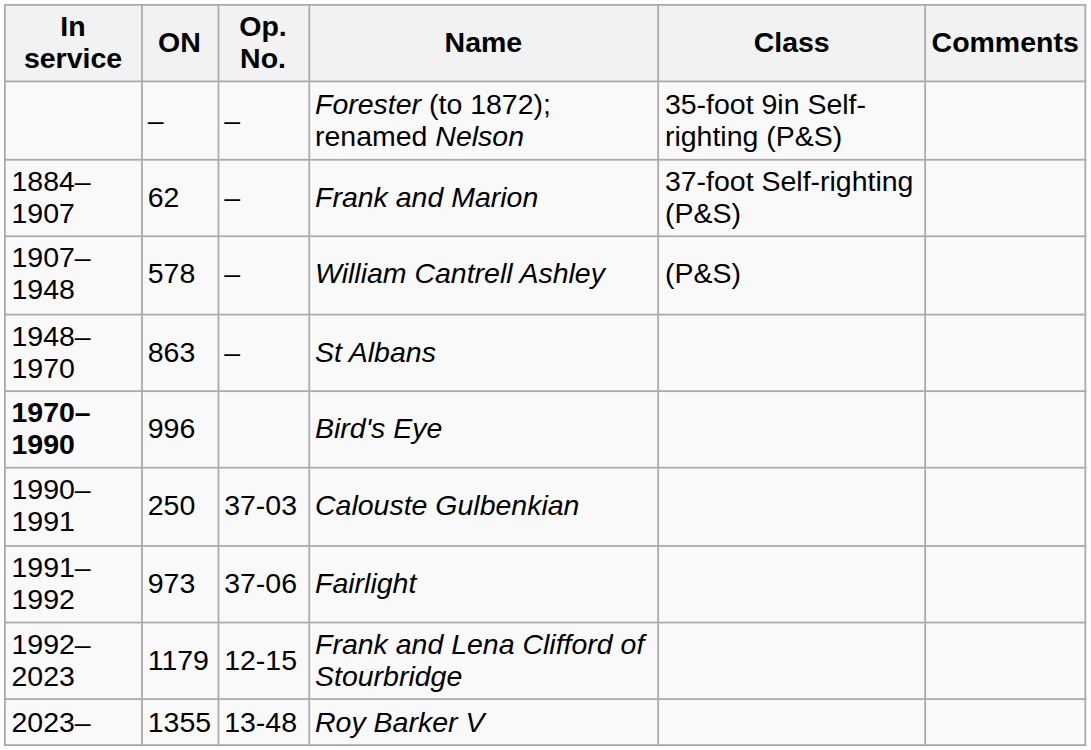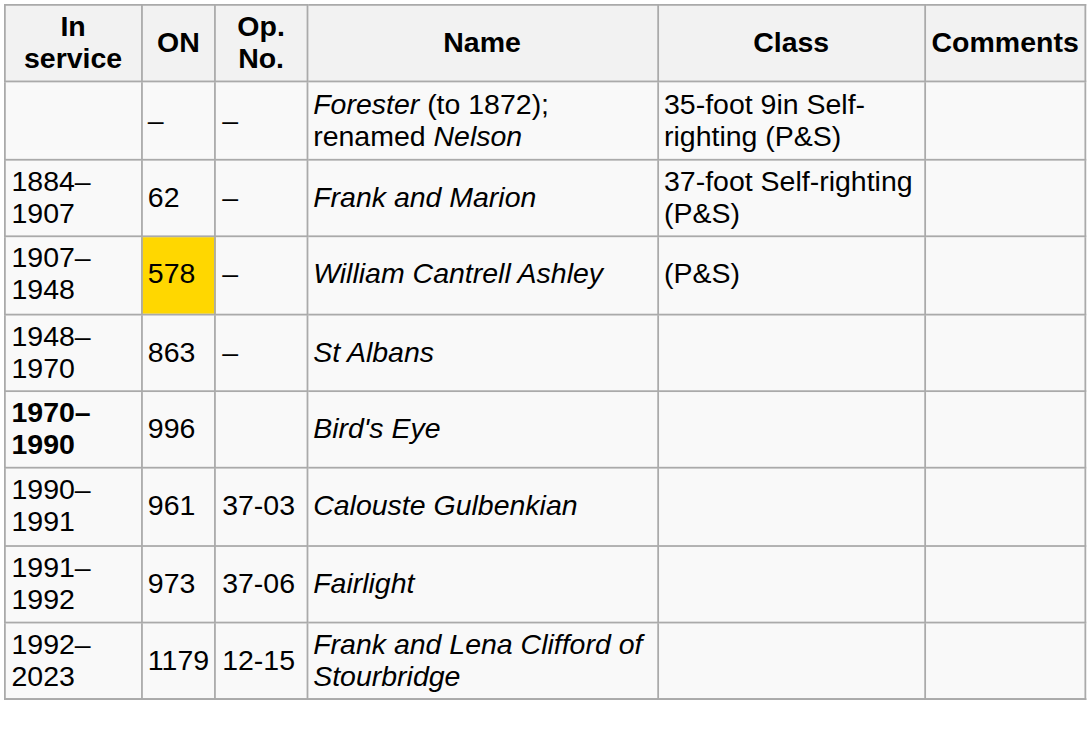William Cantrell Ashley | ON: no background -> gold background
Calouste Gulbenkian | ON: 250 -> 961
- row: 2023– | 1355 | 13-48 | Roy Barker V
